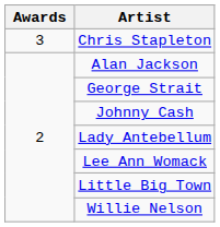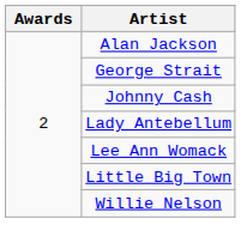- row: 3 | Chris Stapleton
